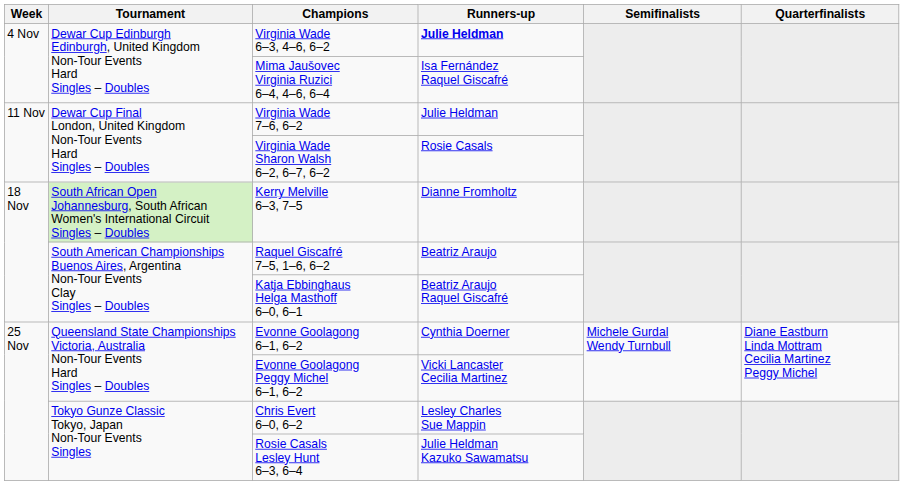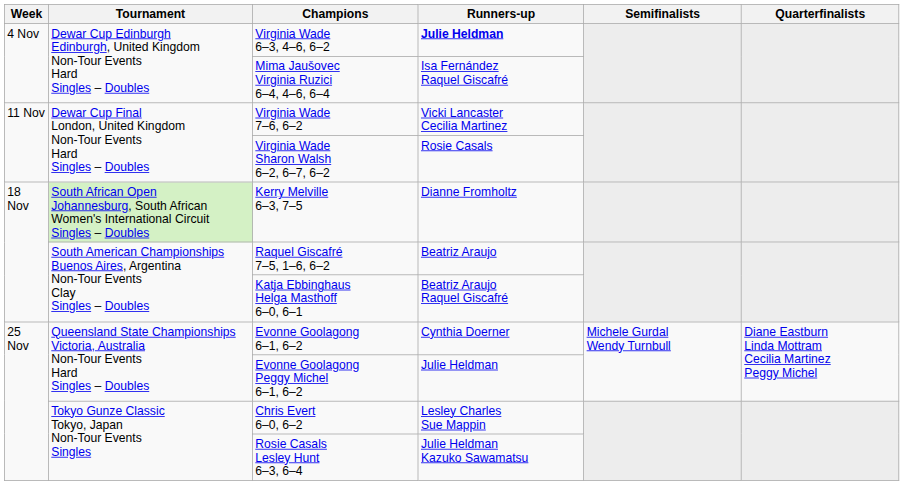Virginia Wade 7–6, 6–2 | Runners-up: Julie Heldman -> Vicki Lancaster Cecilia Martinez
Evonne Goolagong Peggy Michel 6–1, 6–2 | Runners-up: Vicki Lancaster Cecilia Martinez -> Julie Heldman
